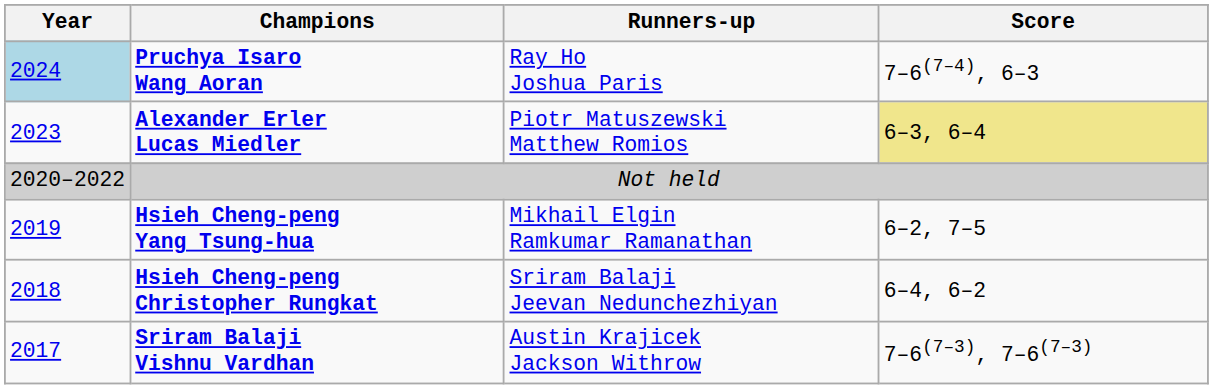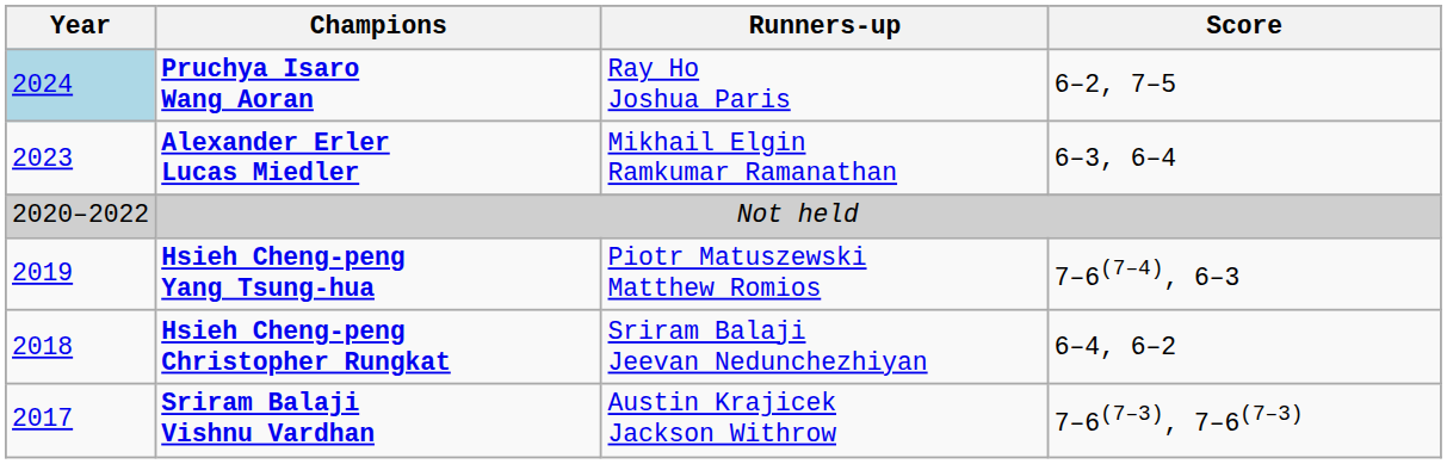Pruchya Isaro Wang Aoran | Score: 7–6(7–4), 6–3 -> 6–2, 7–5
Alexander Erler Lucas Miedler | Runners-up: Piotr Matuszewski Matthew Romios -> Mikhail Elgin Ramkumar Ramanathan
Alexander Erler Lucas Miedler | Score: khaki background -> no background
Hsieh Cheng-peng Yang Tsung-hua | Runners-up: Mikhail Elgin Ramkumar Ramanathan -> Piotr Matuszewski Matthew Romios
Hsieh Cheng-peng Yang Tsung-hua | Score: 6–2, 7–5 -> 7–6(7–4), 6–3
